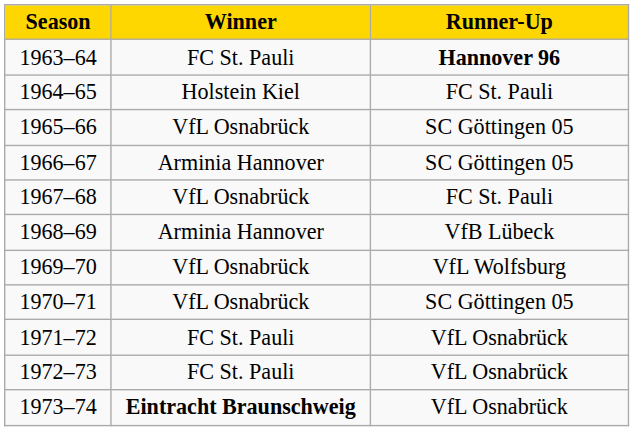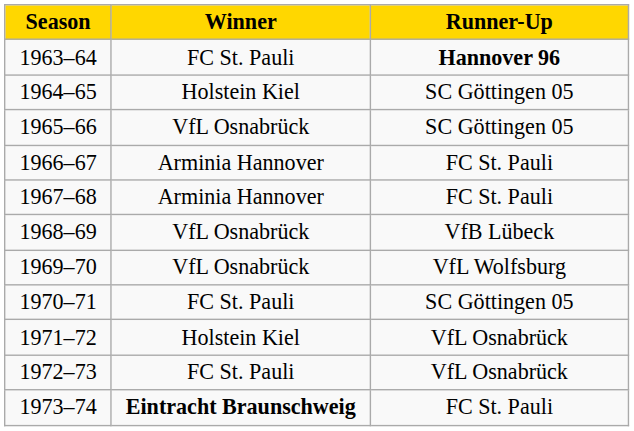1964–65 | Runner-Up: FC St. Pauli -> SC Göttingen 05
1966–67 | Runner-Up: SC Göttingen 05 -> FC St. Pauli
1967–68 | Winner: VfL Osnabrück -> Arminia Hannover
1968–69 | Winner: Arminia Hannover -> VfL Osnabrück
1970–71 | Winner: VfL Osnabrück -> FC St. Pauli
1971–72 | Winner: FC St. Pauli -> Holstein Kiel
1973–74 | Runner-Up: VfL Osnabrück -> FC St. Pauli
